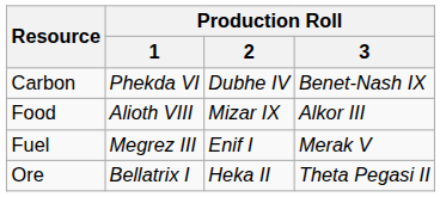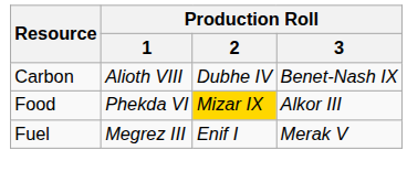Carbon | Production Roll / 1: Phekda VI -> Alioth VIII
Food | Production Roll / 1: Alioth VIII -> Phekda VI
Food | Production Roll / 2: no background -> gold background
- row: Ore | Bellatrix I | Heka II | Theta Pegasi II
